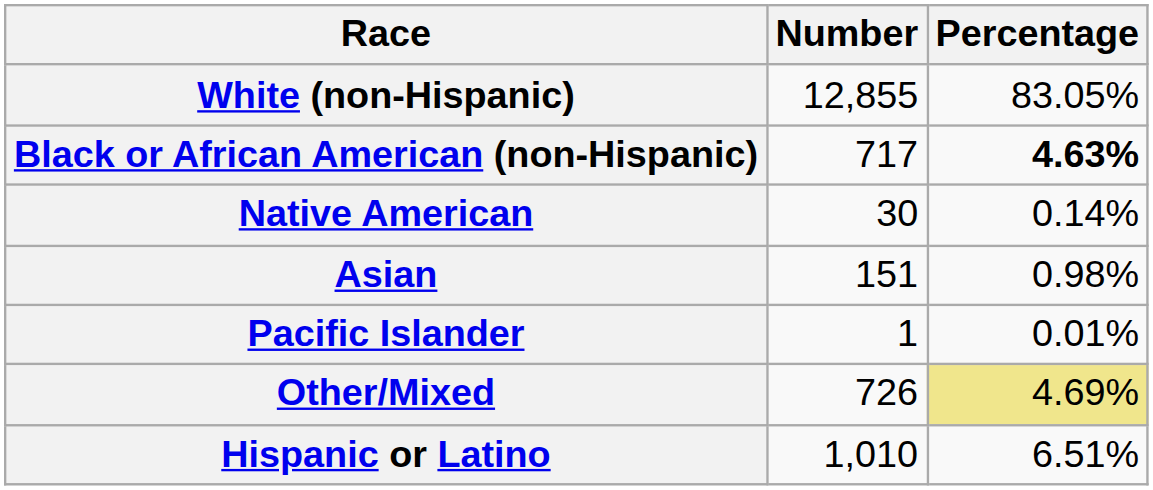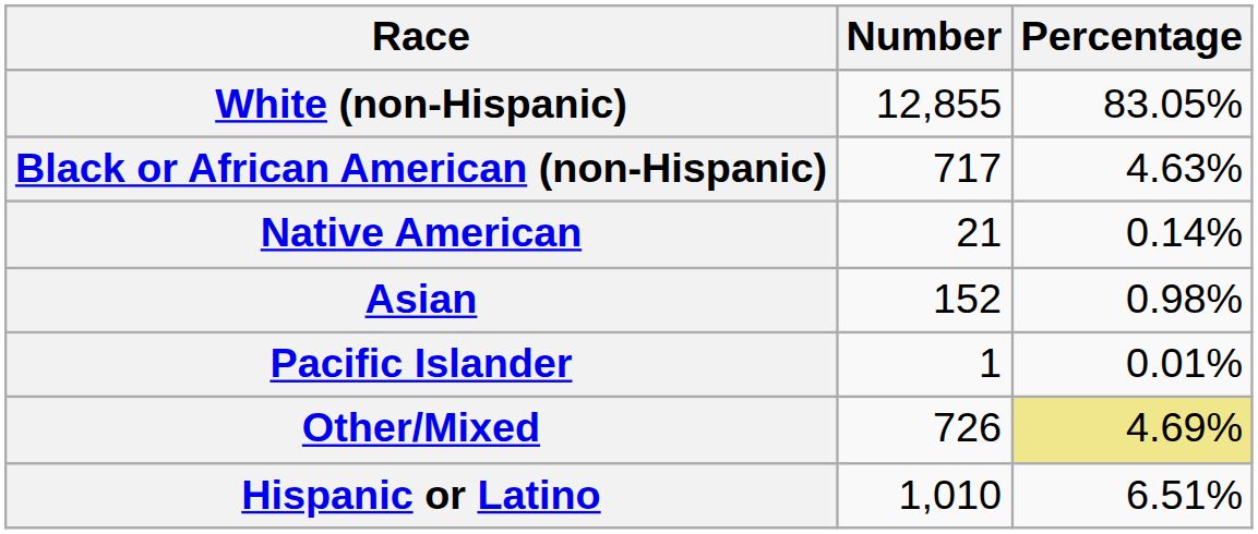Black or African American (non-Hispanic) | Percentage: bold -> normal
Native American | Number: 30 -> 21
Asian | Number: 151 -> 152
